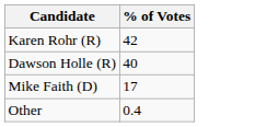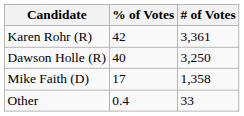+ column: # of Votes | 3,361 | 3,250 | 1,358 | 33
